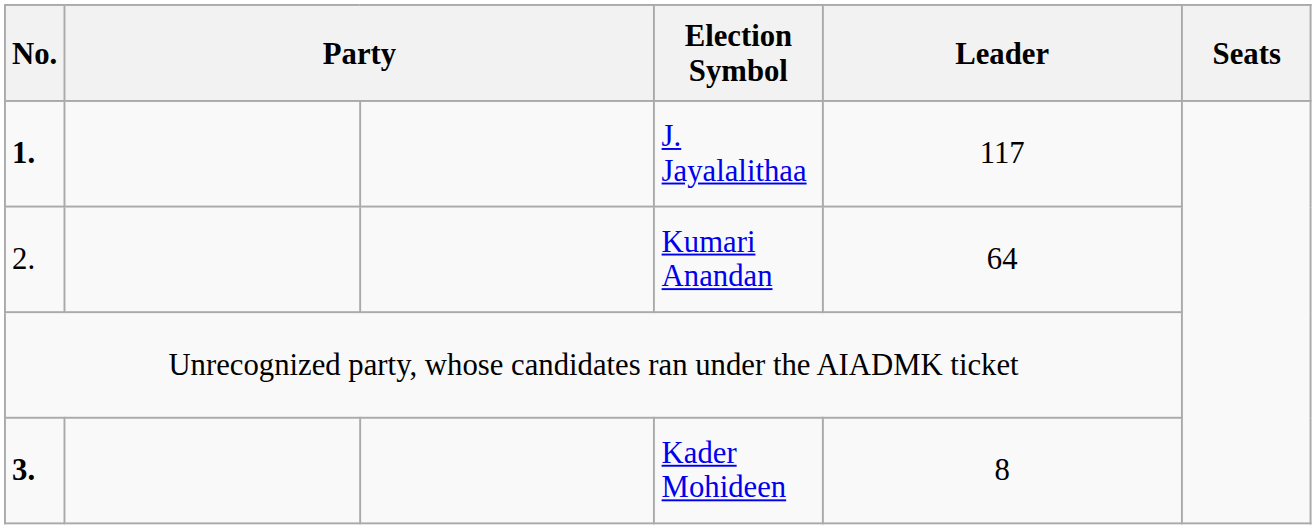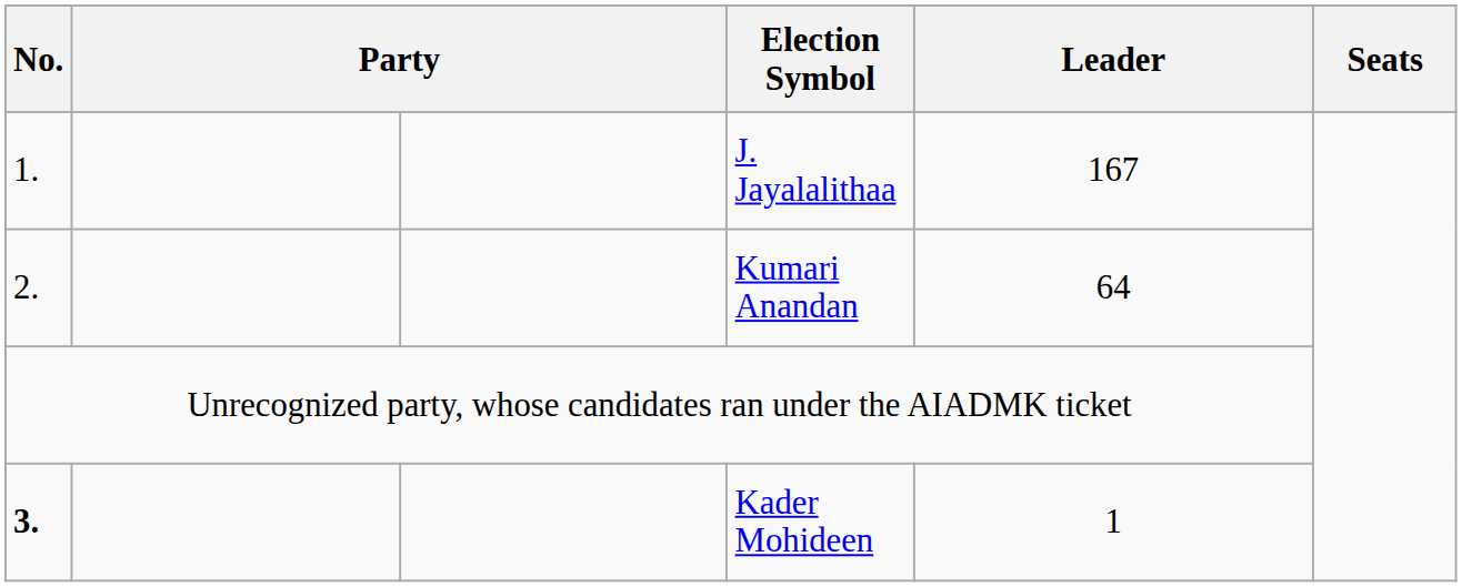J. Jayalalithaa | No.: bold -> normal
J. Jayalalithaa | Leader: 117 -> 167
Kader Mohideen | Leader: 8 -> 1
